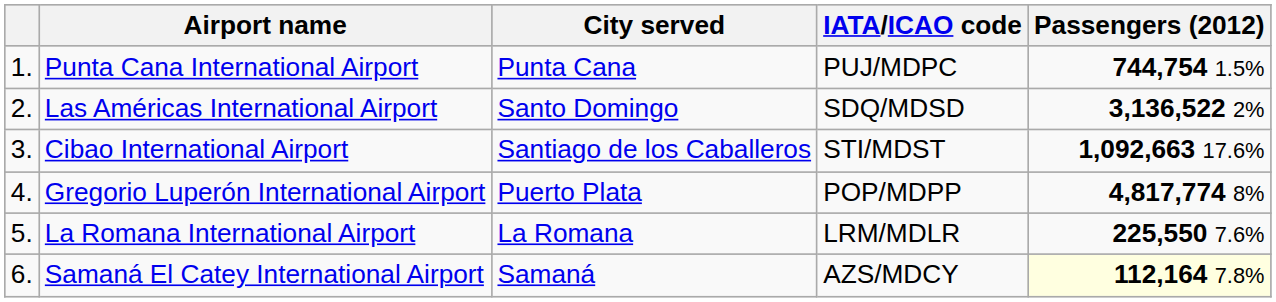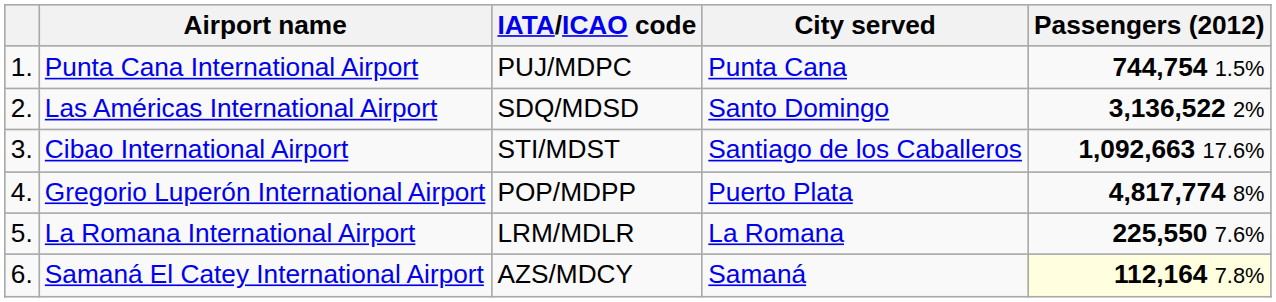columns swapped: IATA/ICAO code <-> City served
